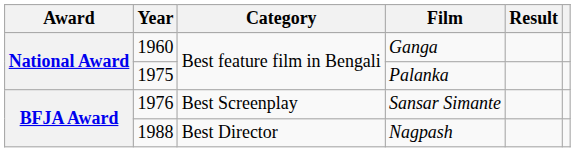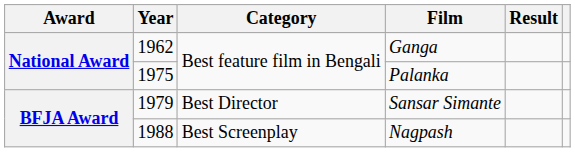Ganga | Year: 1960 -> 1962
Sansar Simante | Year: 1976 -> 1979
Sansar Simante | Category: Best Screenplay -> Best Director
Nagpash | Category: Best Director -> Best Screenplay
